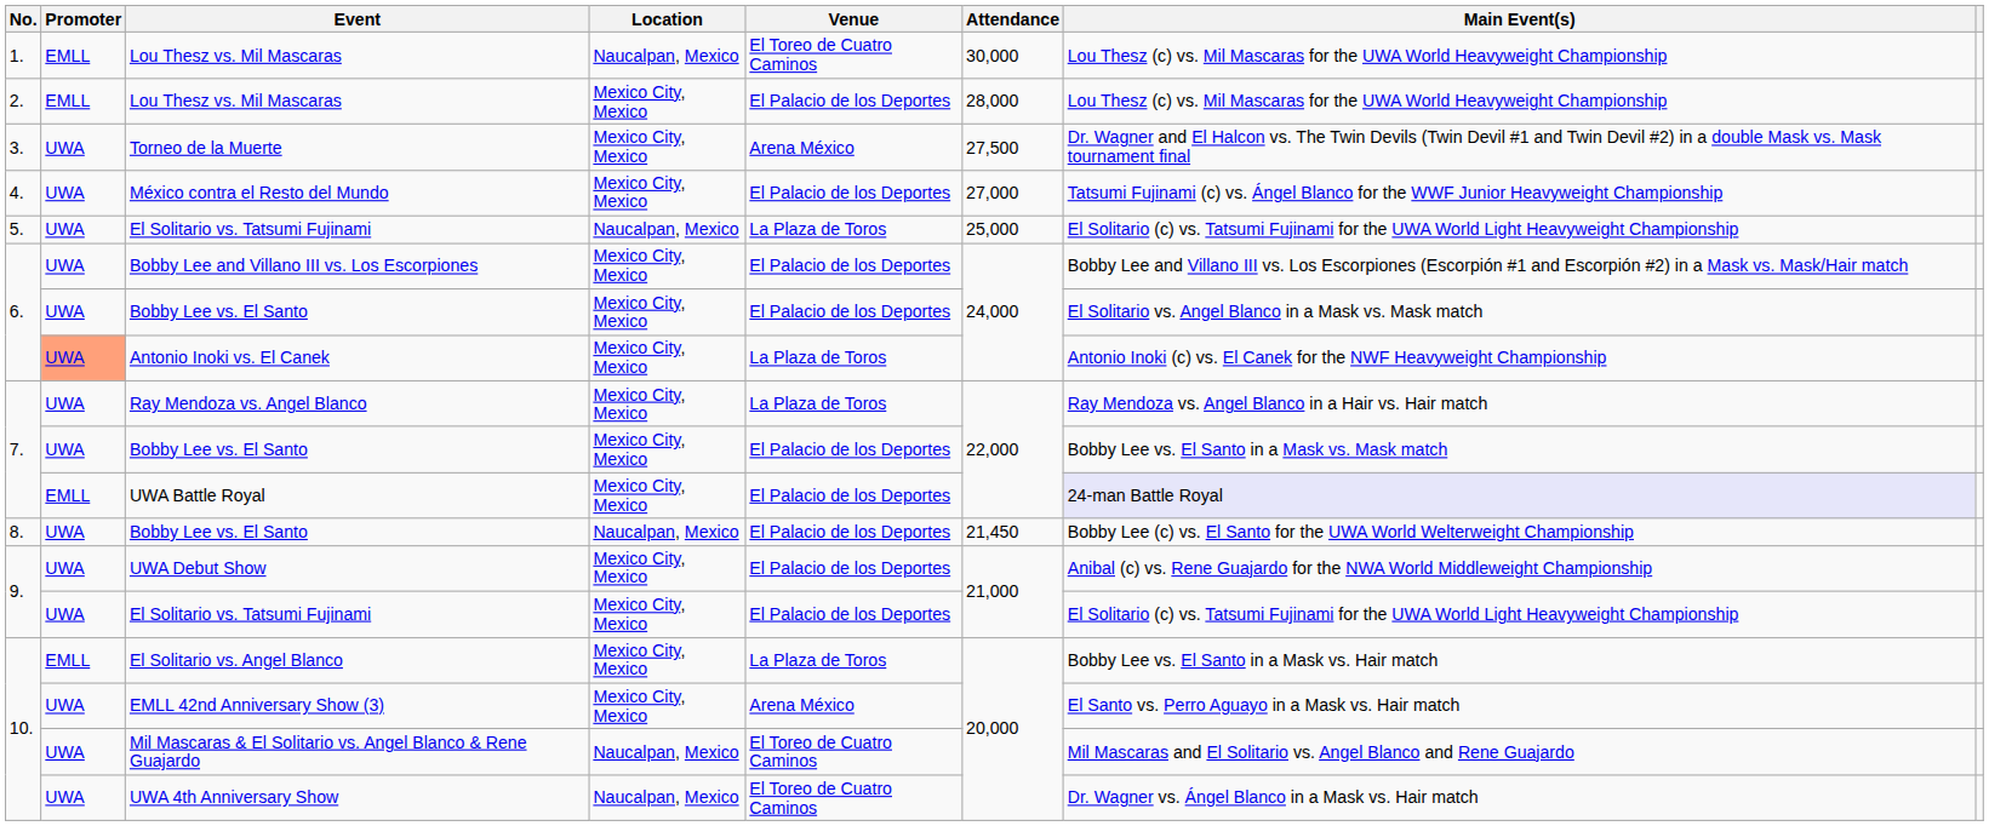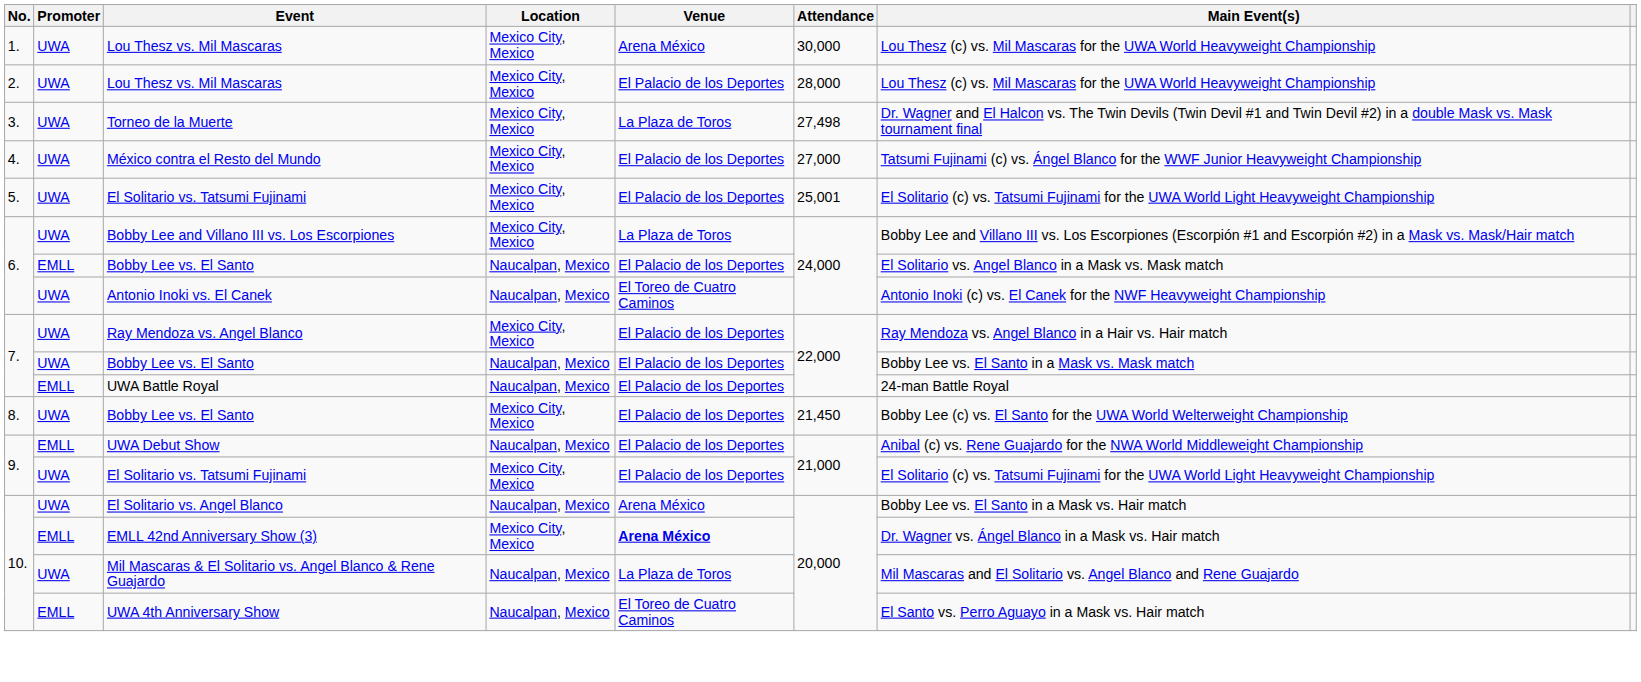1. / Lou Thesz vs. Mil Mascaras | Promoter: EMLL -> UWA
1. / Lou Thesz vs. Mil Mascaras | Location: Naucalpan, Mexico -> Mexico City, Mexico
1. / Lou Thesz vs. Mil Mascaras | Venue: El Toreo de Cuatro Caminos -> Arena México
2. / Lou Thesz vs. Mil Mascaras | Promoter: EMLL -> UWA
Torneo de la Muerte | Venue: Arena México -> La Plaza de Toros
Torneo de la Muerte | Attendance: 27,500 -> 27,498
5. / El Solitario vs. Tatsumi Fujinami | Location: Naucalpan, Mexico -> Mexico City, Mexico
5. / El Solitario vs. Tatsumi Fujinami | Venue: La Plaza de Toros -> El Palacio de los Deportes
5. / El Solitario vs. Tatsumi Fujinami | Attendance: 25,000 -> 25,001
Bobby Lee and Villano III vs. Los Escorpiones | Venue: El Palacio de los Deportes -> La Plaza de Toros
6. / Bobby Lee vs. El Santo | Promoter: UWA -> EMLL
6. / Bobby Lee vs. El Santo | Location: Mexico City, Mexico -> Naucalpan, Mexico
Antonio Inoki vs. El Canek | Promoter: lightsalmon background -> no background
Antonio Inoki vs. El Canek | Location: Mexico City, Mexico -> Naucalpan, Mexico
Antonio Inoki vs. El Canek | Venue: La Plaza de Toros -> El Toreo de Cuatro Caminos
Ray Mendoza vs. Angel Blanco | Venue: La Plaza de Toros -> El Palacio de los Deportes
7. / Bobby Lee vs. El Santo | Location: Mexico City, Mexico -> Naucalpan, Mexico
UWA Battle Royal | Location: Mexico City, Mexico -> Naucalpan, Mexico
UWA Battle Royal | Main Event(s): lavender background -> no background
8. / Bobby Lee vs. El Santo | Location: Naucalpan, Mexico -> Mexico City, Mexico
UWA Debut Show | Promoter: UWA -> EMLL
UWA Debut Show | Location: Mexico City, Mexico -> Naucalpan, Mexico
El Solitario vs. Angel Blanco | Promoter: EMLL -> UWA
El Solitario vs. Angel Blanco | Location: Mexico City, Mexico -> Naucalpan, Mexico
El Solitario vs. Angel Blanco | Venue: La Plaza de Toros -> Arena México
EMLL 42nd Anniversary Show (3) | Promoter: UWA -> EMLL
EMLL 42nd Anniversary Show (3) | Venue: normal -> bold
EMLL 42nd Anniversary Show (3) | Main Event(s): El Santo vs. Perro Aguayo in a Mask vs. Hair match -> Dr. Wagner vs. Ángel Blanco in a Mask vs. Hair match
Mil Mascaras & El Solitario vs. Angel Blanco & Rene Guajardo | Venue: El Toreo de Cuatro Caminos -> La Plaza de Toros
UWA 4th Anniversary Show | Promoter: UWA -> EMLL
UWA 4th Anniversary Show | Main Event(s): Dr. Wagner vs. Ángel Blanco in a Mask vs. Hair match -> El Santo vs. Perro Aguayo in a Mask vs. Hair match
